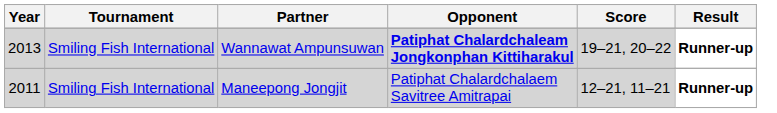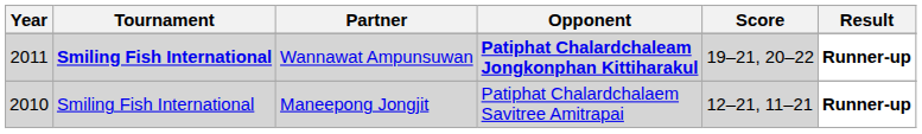Wannawat Ampunsuwan | Year: 2013 -> 2011
Wannawat Ampunsuwan | Tournament: normal -> bold
Maneepong Jongjit | Year: 2011 -> 2010
